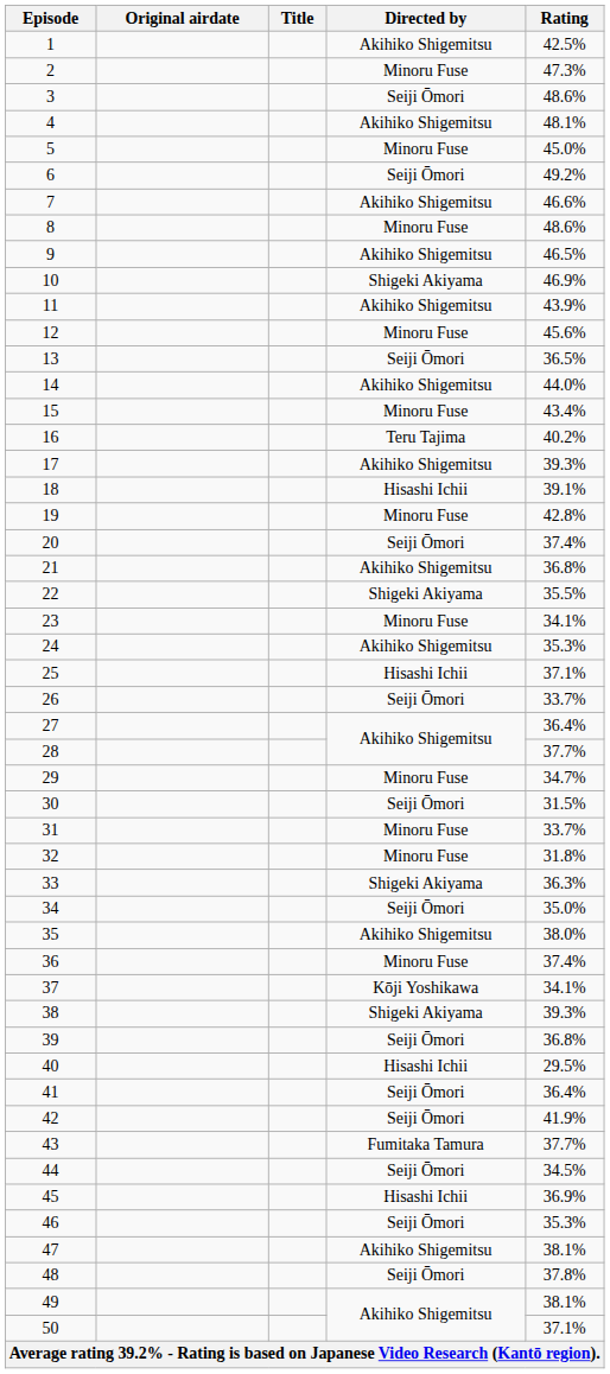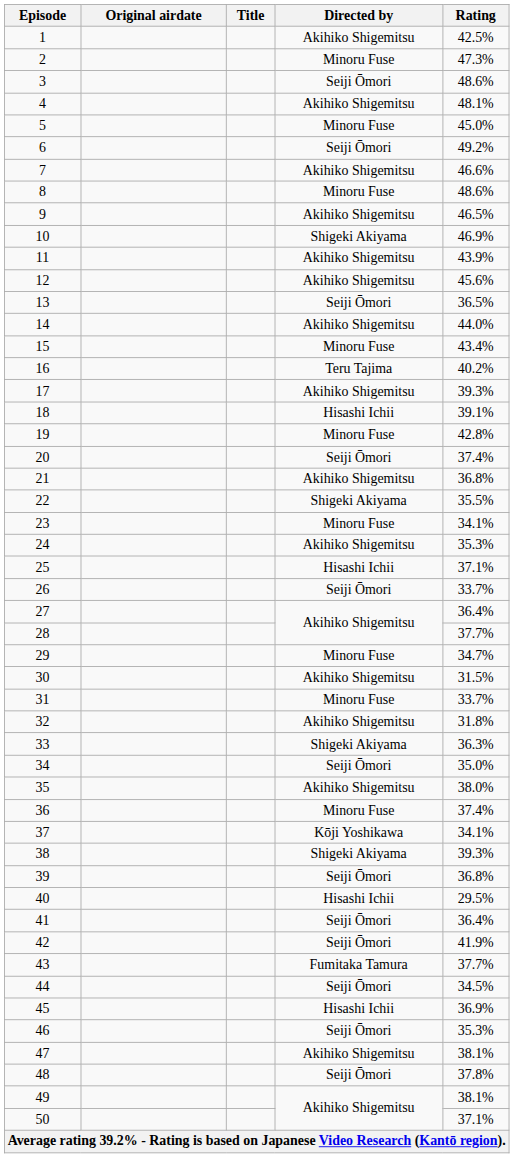12 | Directed by: Minoru Fuse -> Akihiko Shigemitsu
30 | Directed by: Seiji Ōmori -> Akihiko Shigemitsu
32 | Directed by: Minoru Fuse -> Akihiko Shigemitsu
